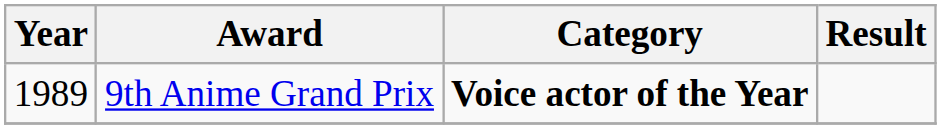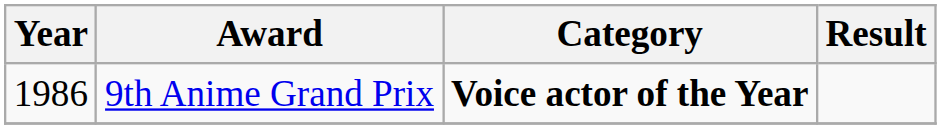9th Anime Grand Prix | Year: 1989 -> 1986
